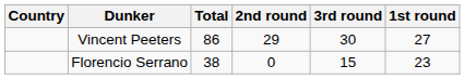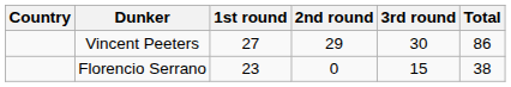columns swapped: 1st round <-> Total
